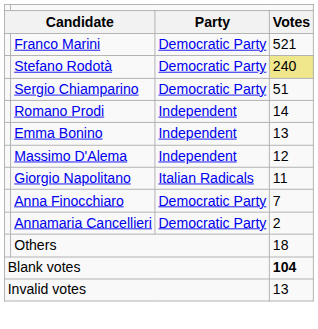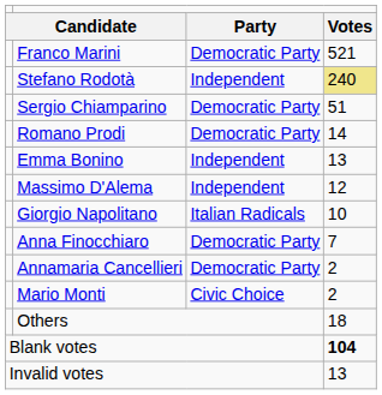Stefano Rodotà | column 3: Democratic Party -> Independent
Romano Prodi | column 3: Independent -> Democratic Party
Giorgio Napolitano | column 4: 11 -> 10
+ row: Mario Monti | Civic Choice | 2
